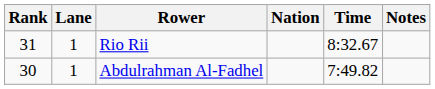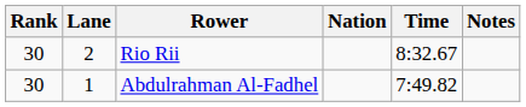Rio Rii | Rank: 31 -> 30
Rio Rii | Lane: 1 -> 2
